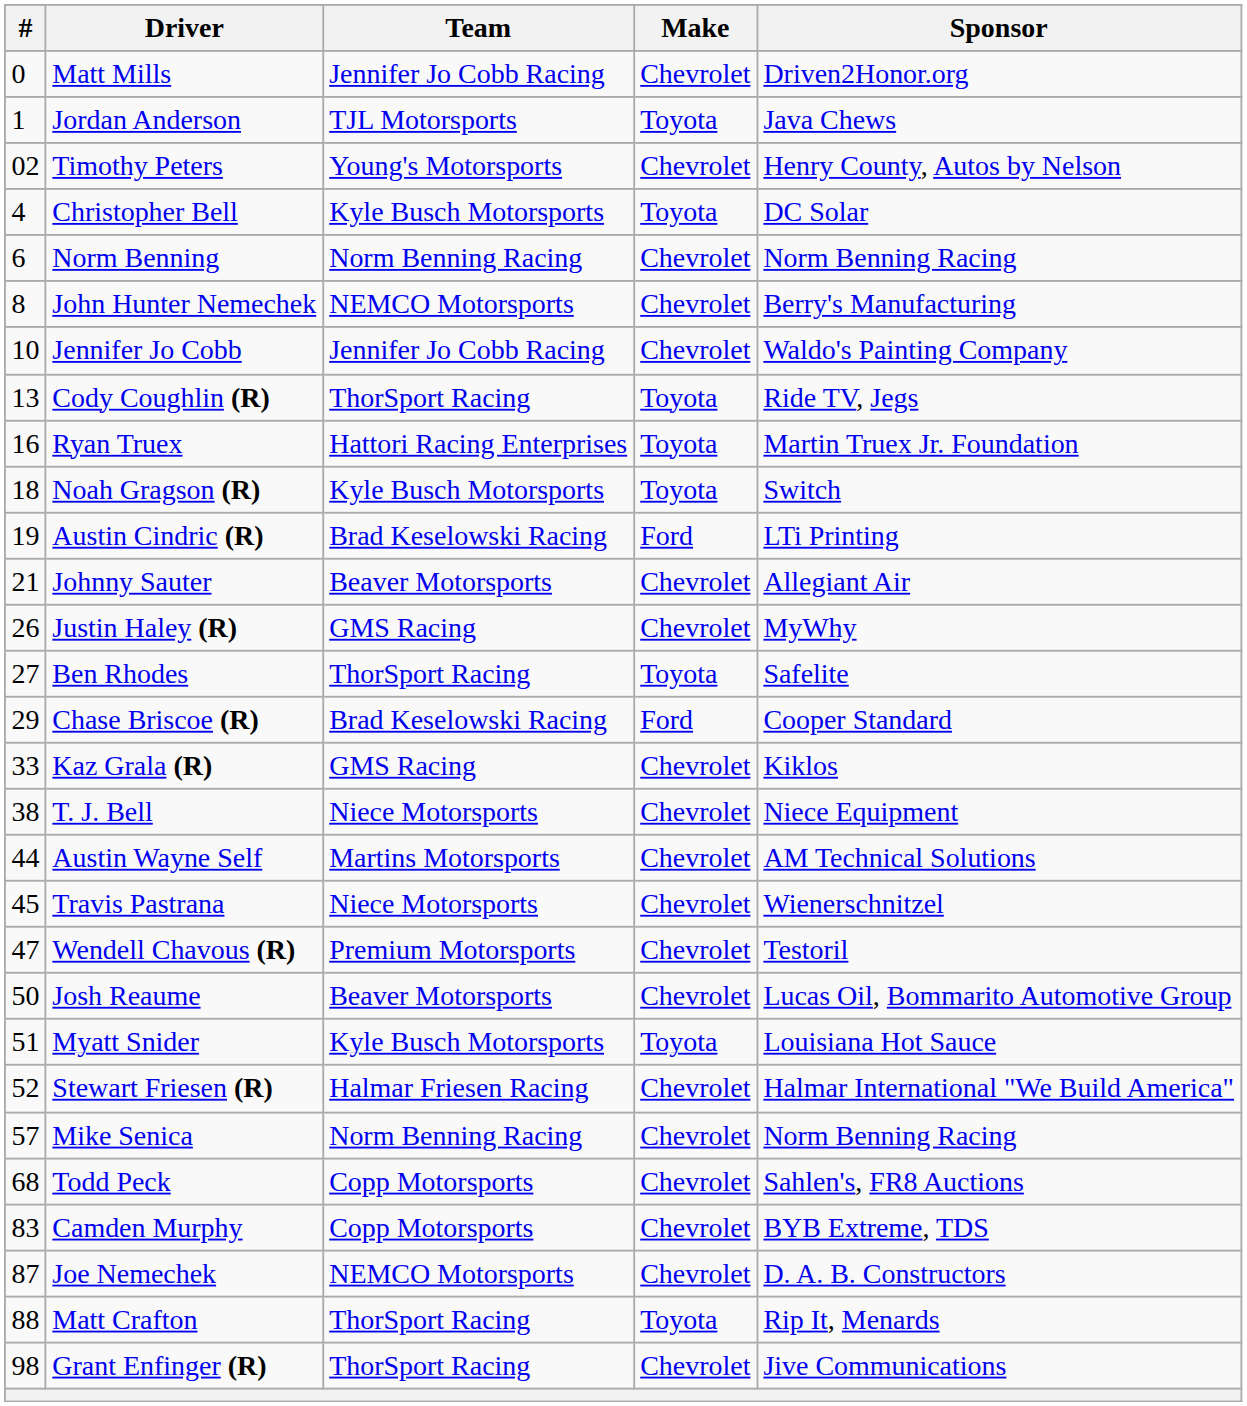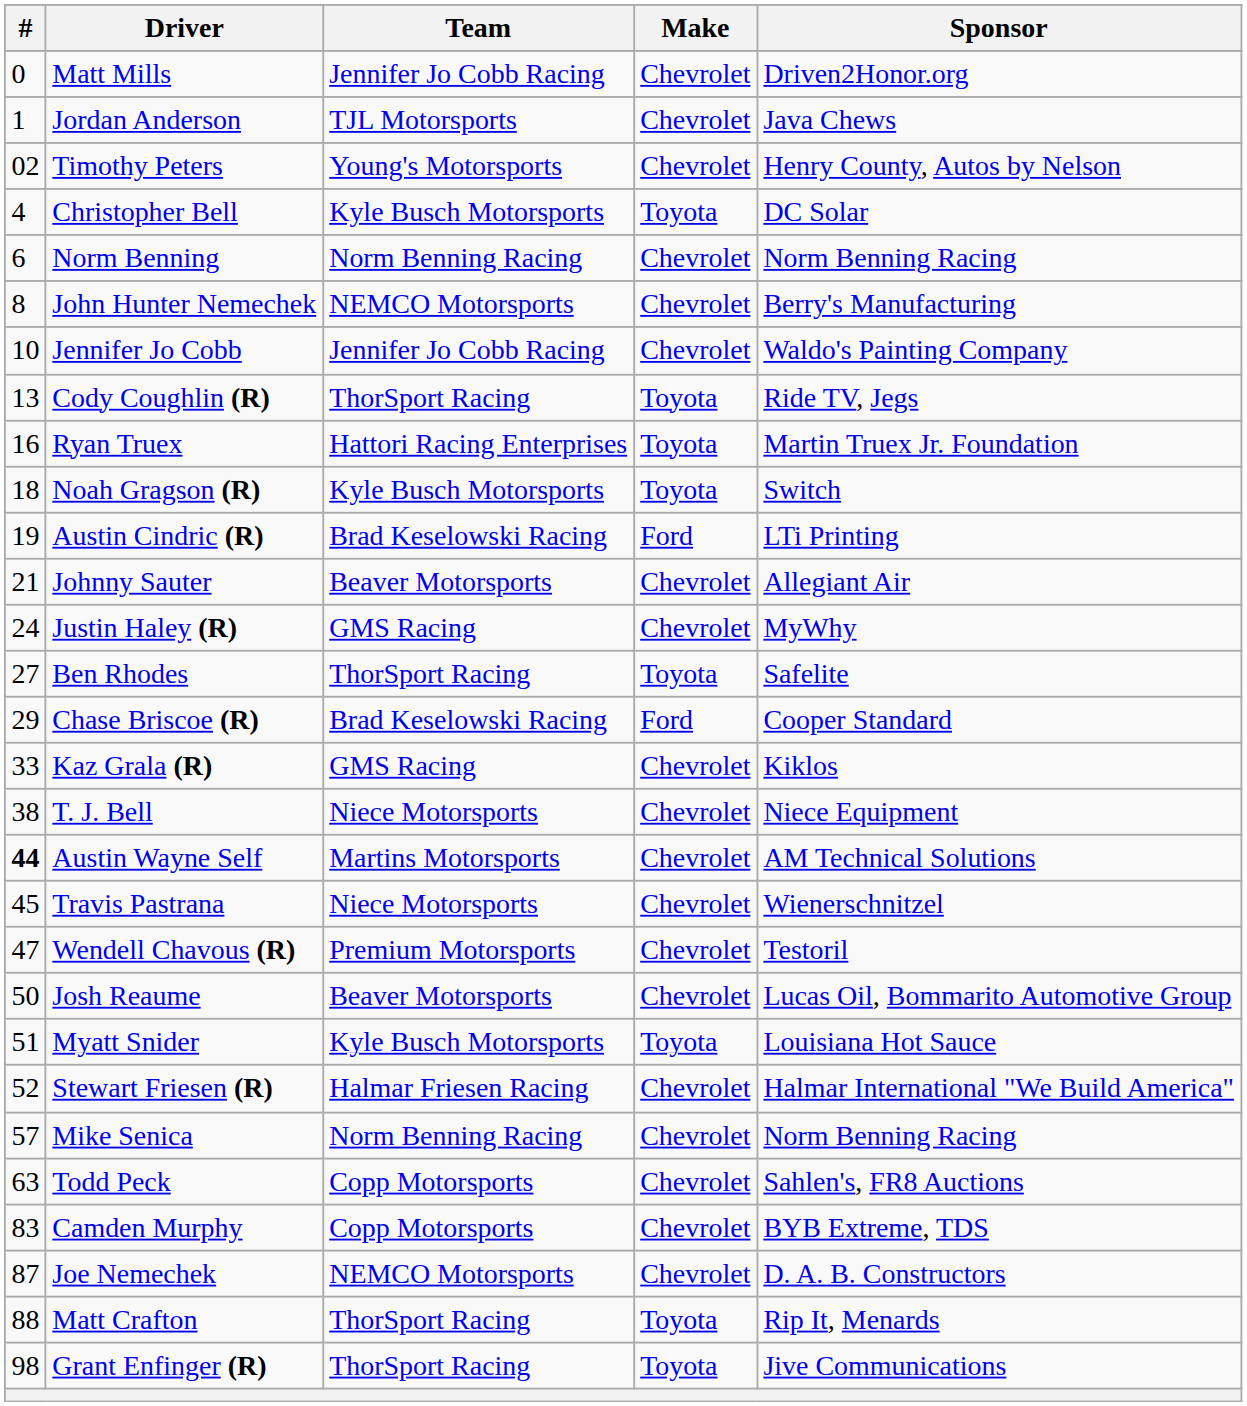Jordan Anderson | Make: Toyota -> Chevrolet
Justin Haley (R) | #: 26 -> 24
Austin Wayne Self | #: normal -> bold
Todd Peck | #: 68 -> 63
Grant Enfinger (R) | Make: Chevrolet -> Toyota
